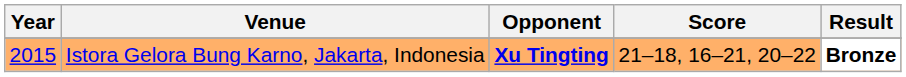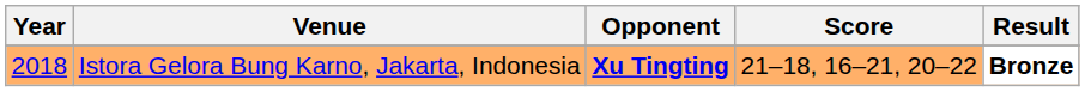Istora Gelora Bung Karno, Jakarta, Indonesia | Year: 2015 -> 2018
